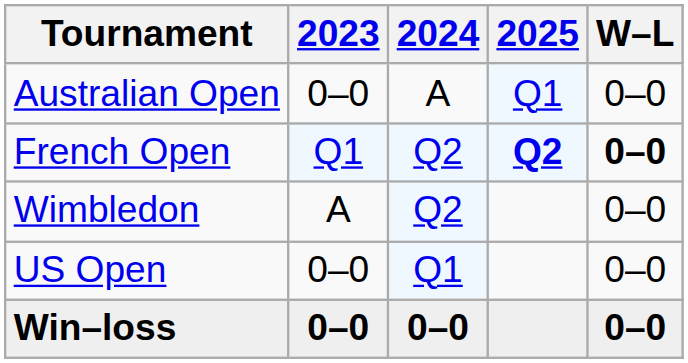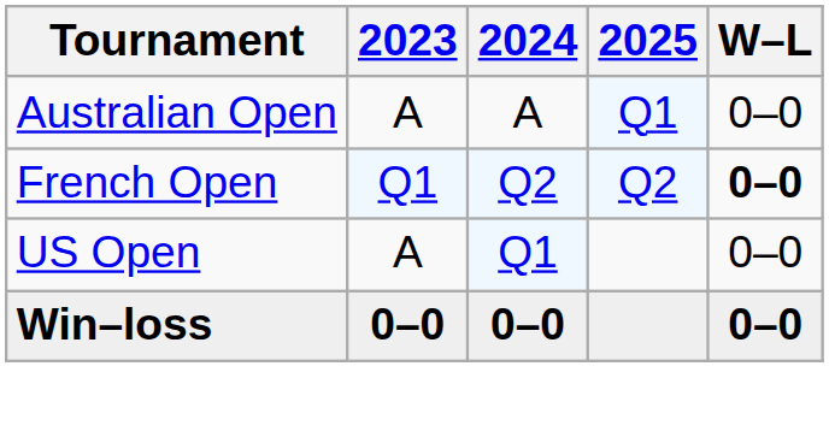Australian Open | 2023: 0–0 -> A
French Open | 2025: bold -> normal
- row: Wimbledon | A | Q2 | 0–0
US Open | 2023: 0–0 -> A
